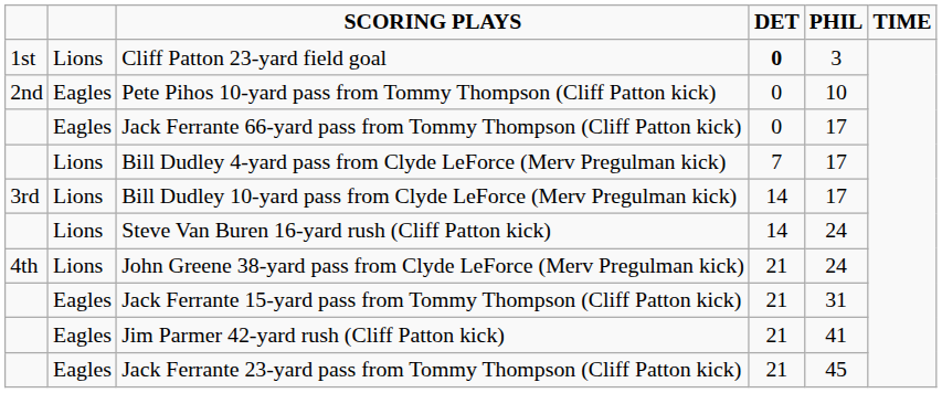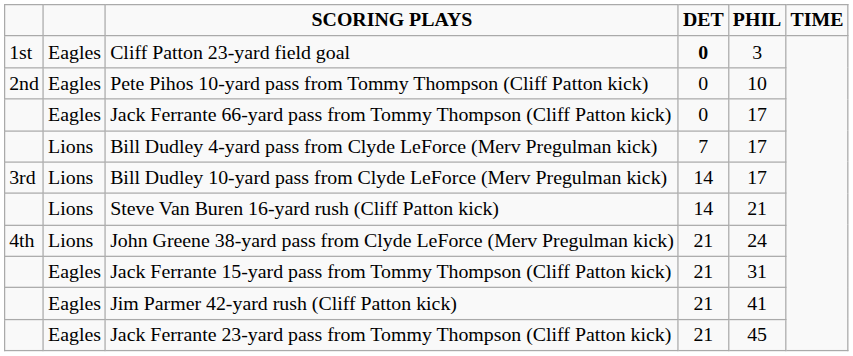Cliff Patton 23-yard field goal | column 2: Lions -> Eagles
Steve Van Buren 16-yard rush (Cliff Patton kick) | PHIL: 24 -> 21
